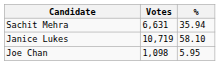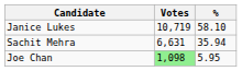rows swapped: Janice Lukes <-> Sachit Mehra
Joe Chan | Votes: no background -> lightgreen background
